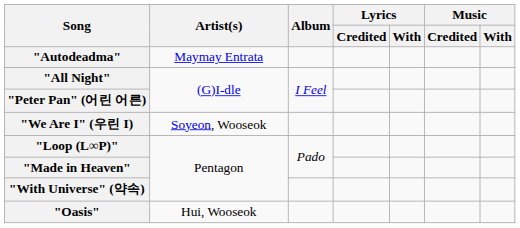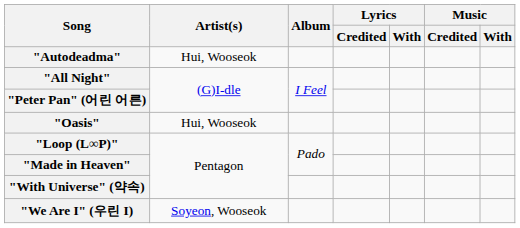"Autodeadma" | Artist(s): Maymay Entrata -> Hui, Wooseok
rows swapped: "Oasis" <-> "We Are I" (우린 I)
